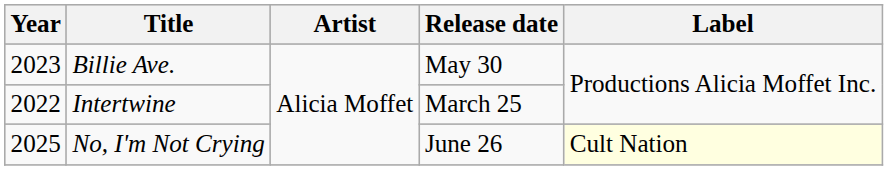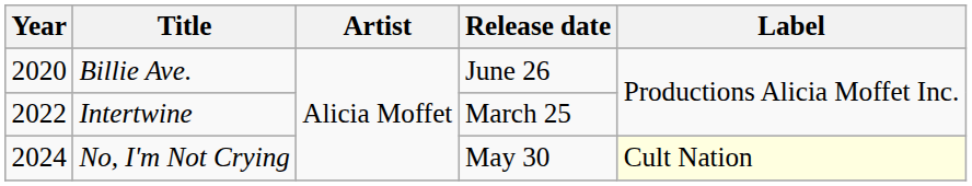Billie Ave. | Year: 2023 -> 2020
Billie Ave. | Release date: May 30 -> June 26
No, I'm Not Crying | Year: 2025 -> 2024
No, I'm Not Crying | Release date: June 26 -> May 30
